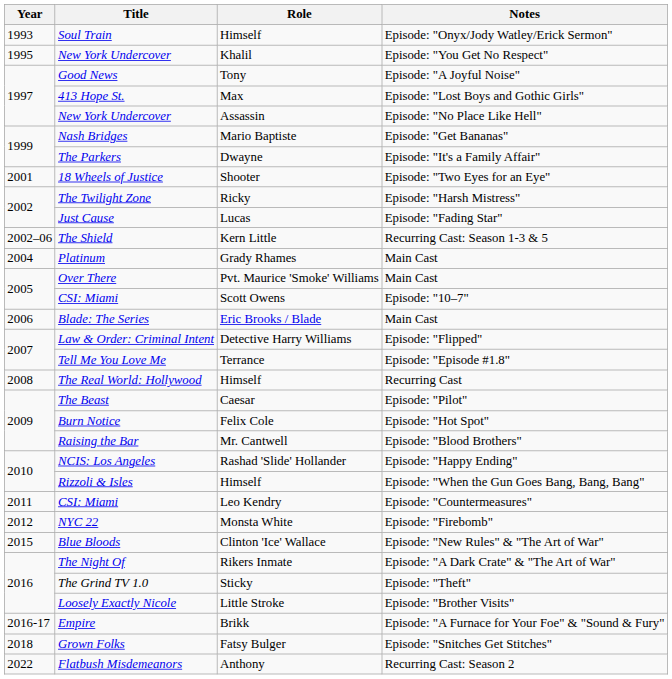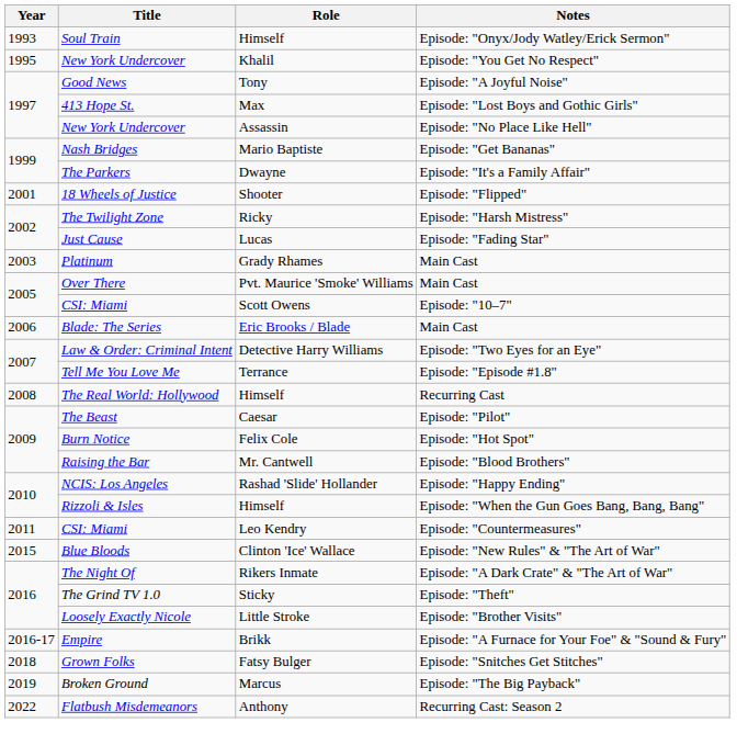18 Wheels of Justice | Notes: Episode: "Two Eyes for an Eye" -> Episode: "Flipped"
- row: 2002–06 | The Shield | Kern Little | Recurring Cast: Season 1-3 & 5
Platinum | Year: 2004 -> 2003
Law & Order: Criminal Intent | Notes: Episode: "Flipped" -> Episode: "Two Eyes for an Eye"
- row: 2012 | NYC 22 | Monsta White | Episode: "Firebomb"
+ row: 2019 | Broken Ground | Marcus | Episode: "The Big Payback"
